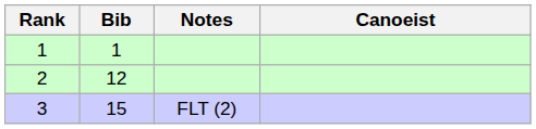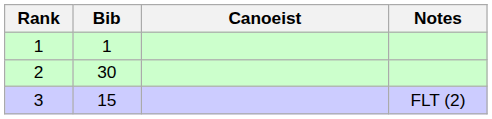columns swapped: Canoeist <-> Notes
2 | Bib: 12 -> 30
